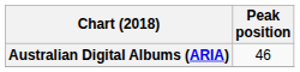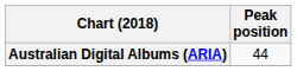Australian Digital Albums (ARIA) | Peak position: 46 -> 44
